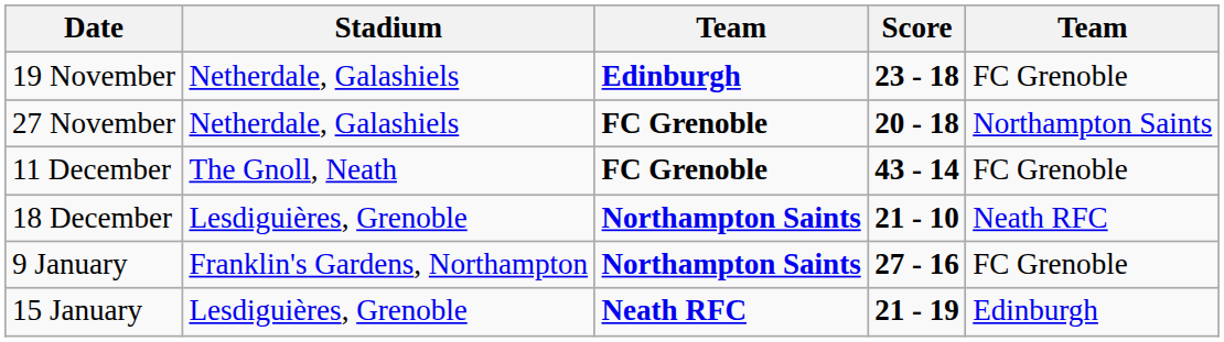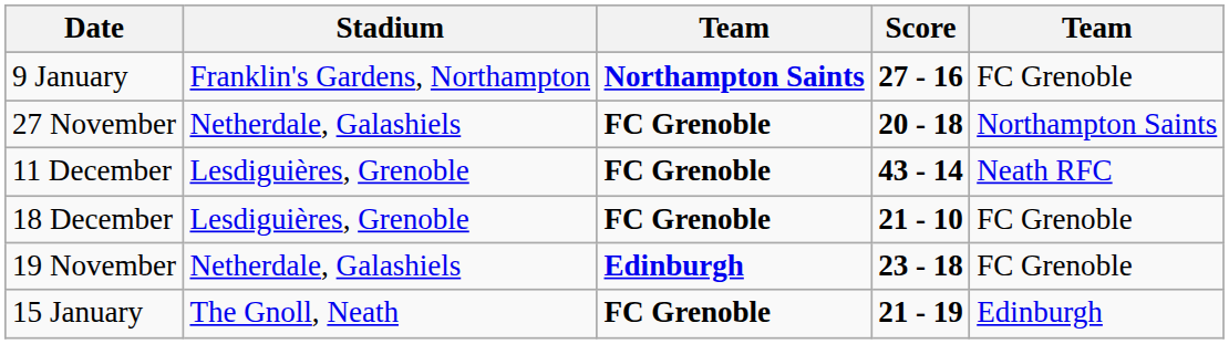rows swapped: 19 November <-> 9 January
11 December | Stadium: The Gnoll, Neath -> Lesdiguières, Grenoble
11 December | column 5: FC Grenoble -> Neath RFC
18 December | column 3: Northampton Saints -> FC Grenoble
18 December | column 5: Neath RFC -> FC Grenoble
15 January | Stadium: Lesdiguières, Grenoble -> The Gnoll, Neath
15 January | column 3: Neath RFC -> FC Grenoble
